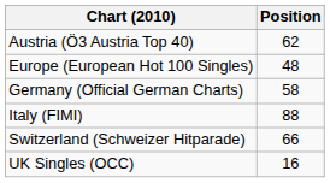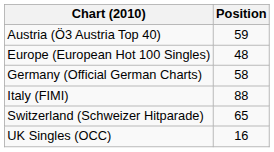Austria (Ö3 Austria Top 40) | Position: 62 -> 59
Switzerland (Schweizer Hitparade) | Position: 66 -> 65
